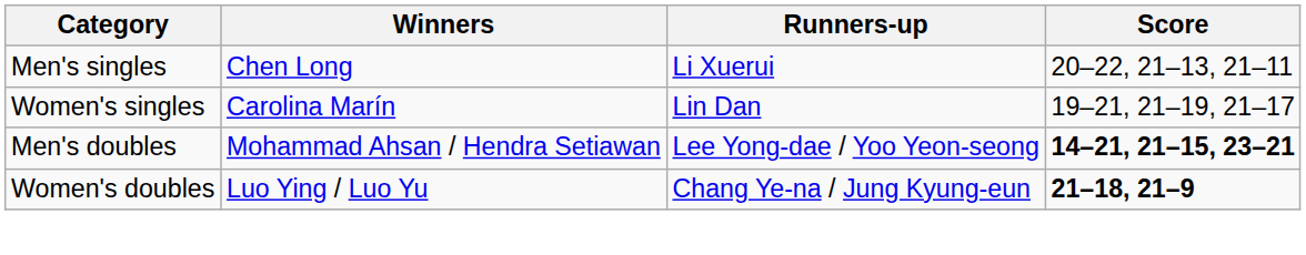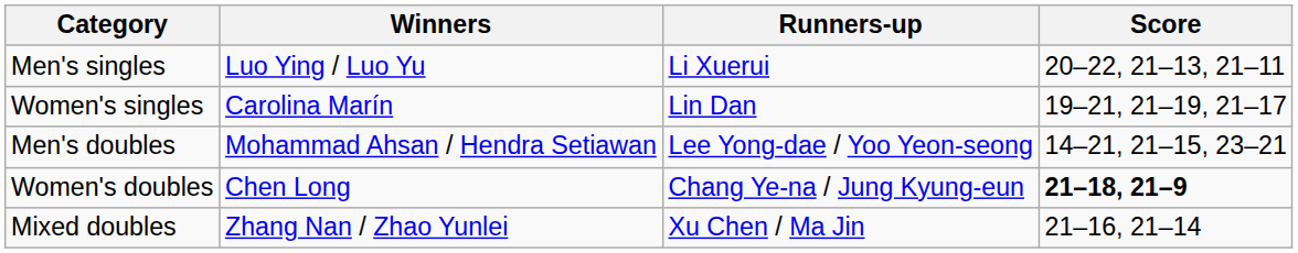Men's singles | Winners: Chen Long -> Luo Ying / Luo Yu
Men's doubles | Score: bold -> normal
Women's doubles | Winners: Luo Ying / Luo Yu -> Chen Long
+ row: Mixed doubles | Zhang Nan / Zhao Yunlei | Xu Chen / Ma Jin | 21–16, 21–14
